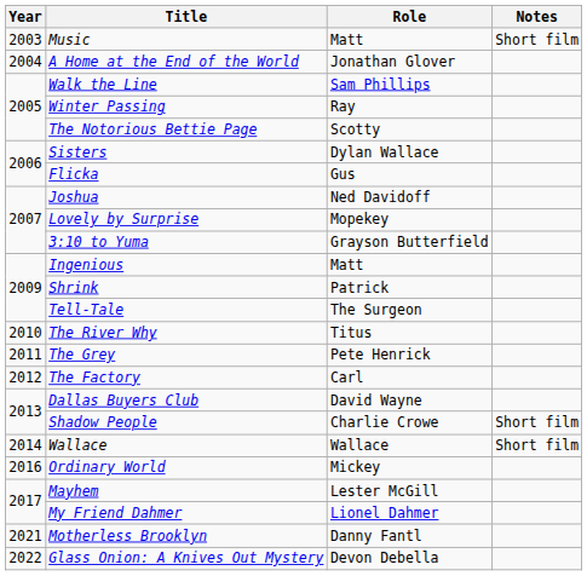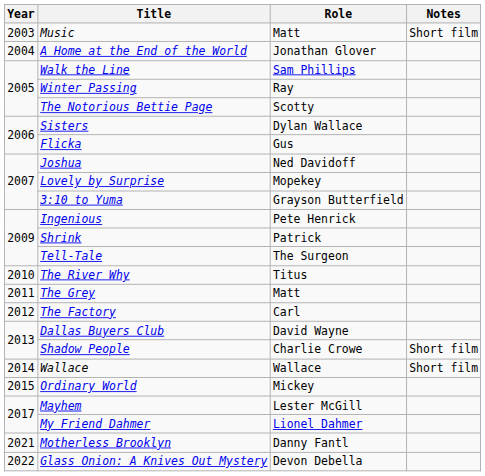Ingenious | Role: Matt -> Pete Henrick
The Grey | Role: Pete Henrick -> Matt
Ordinary World | Year: 2016 -> 2015
